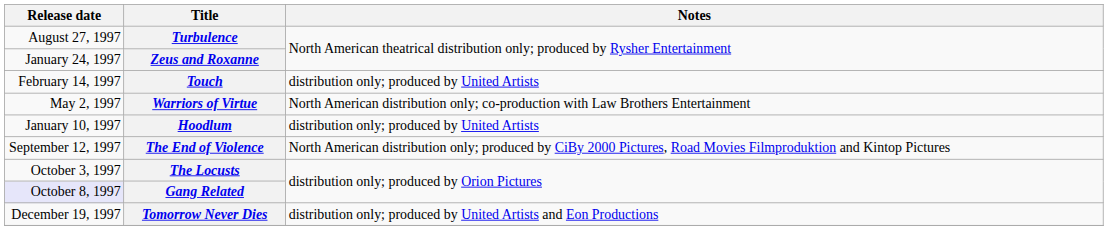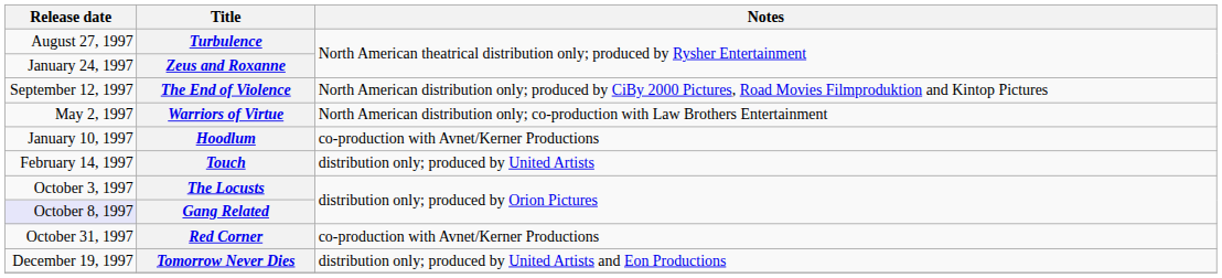rows swapped: Touch <-> The End of Violence
Hoodlum | Notes: distribution only; produced by United Artists -> co-production with Avnet/Kerner Productions
+ row: October 31, 1997 | Red Corner | co-production with Avnet/Kerner Productions
